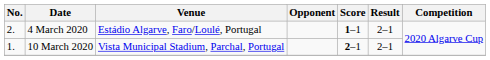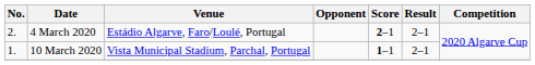4 March 2020 | Score: 1–1 -> 2–1
10 March 2020 | Score: 2–1 -> 1–1
